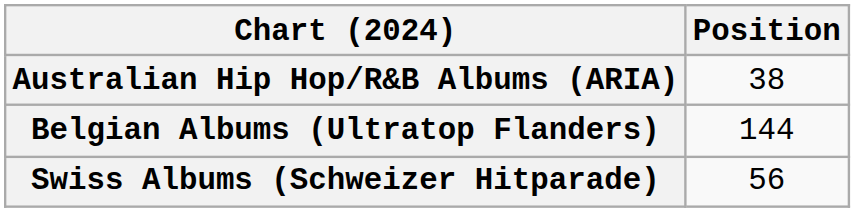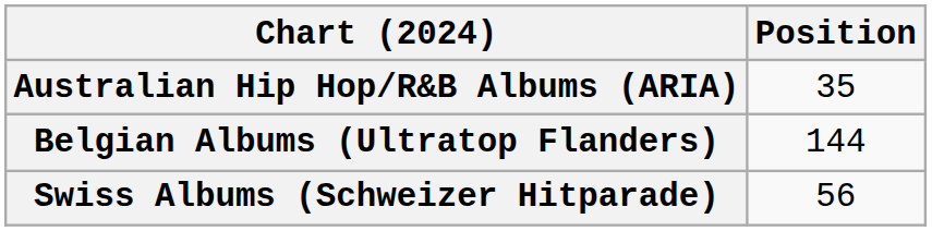Australian Hip Hop/R&B Albums (ARIA) | Position: 38 -> 35
